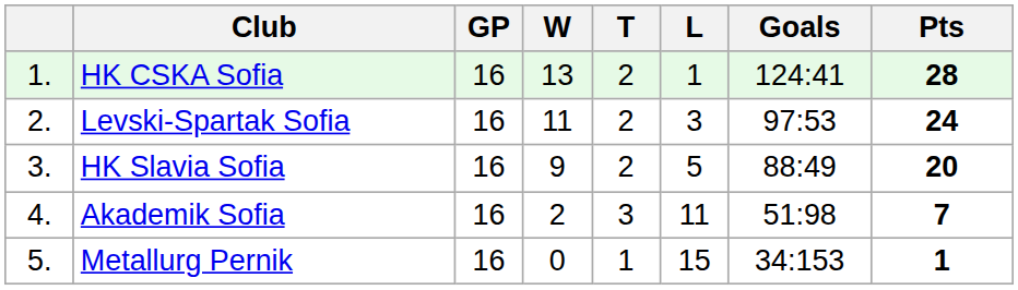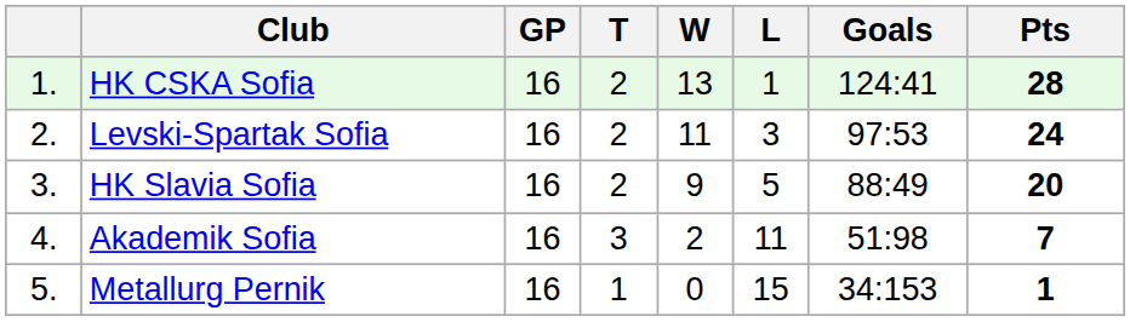columns swapped: W <-> T
